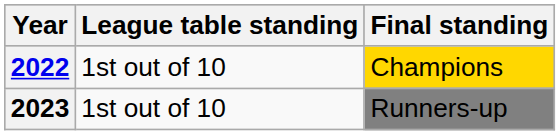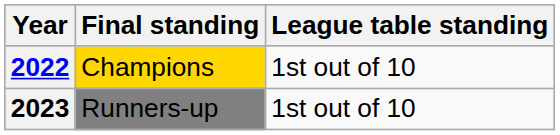columns swapped: League table standing <-> Final standing
